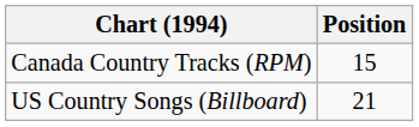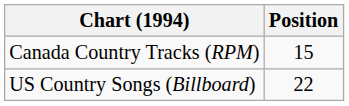US Country Songs (Billboard) | Position: 21 -> 22
